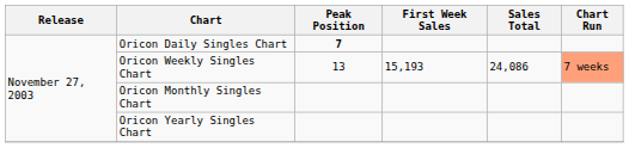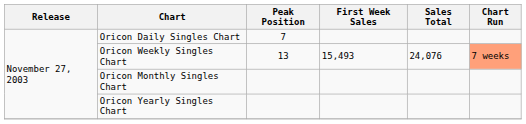Oricon Daily Singles Chart | Peak Position: bold -> normal
Oricon Weekly Singles Chart | First Week Sales: 15,193 -> 15,493
Oricon Weekly Singles Chart | Sales Total: 24,086 -> 24,076
